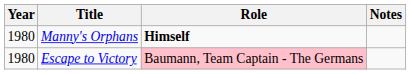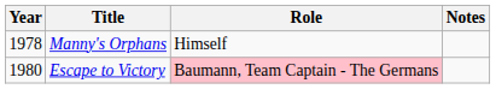Manny's Orphans | Year: 1980 -> 1978
Manny's Orphans | Role: bold -> normal
